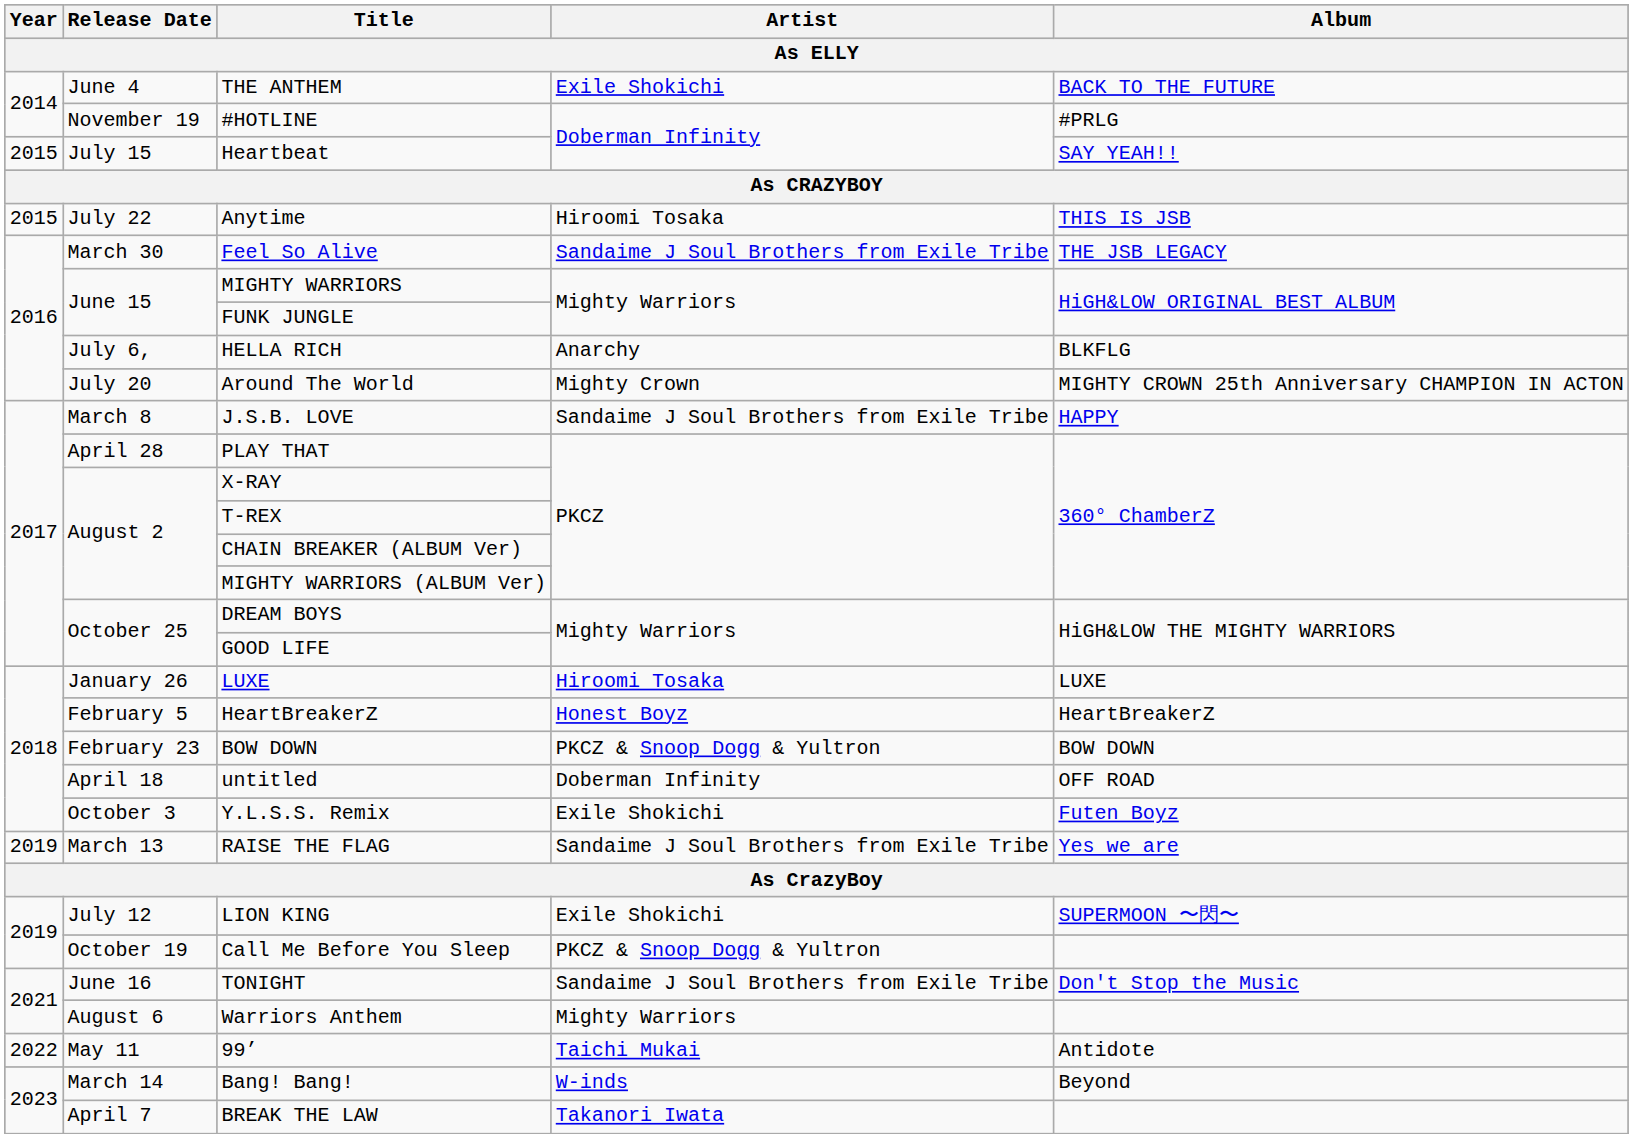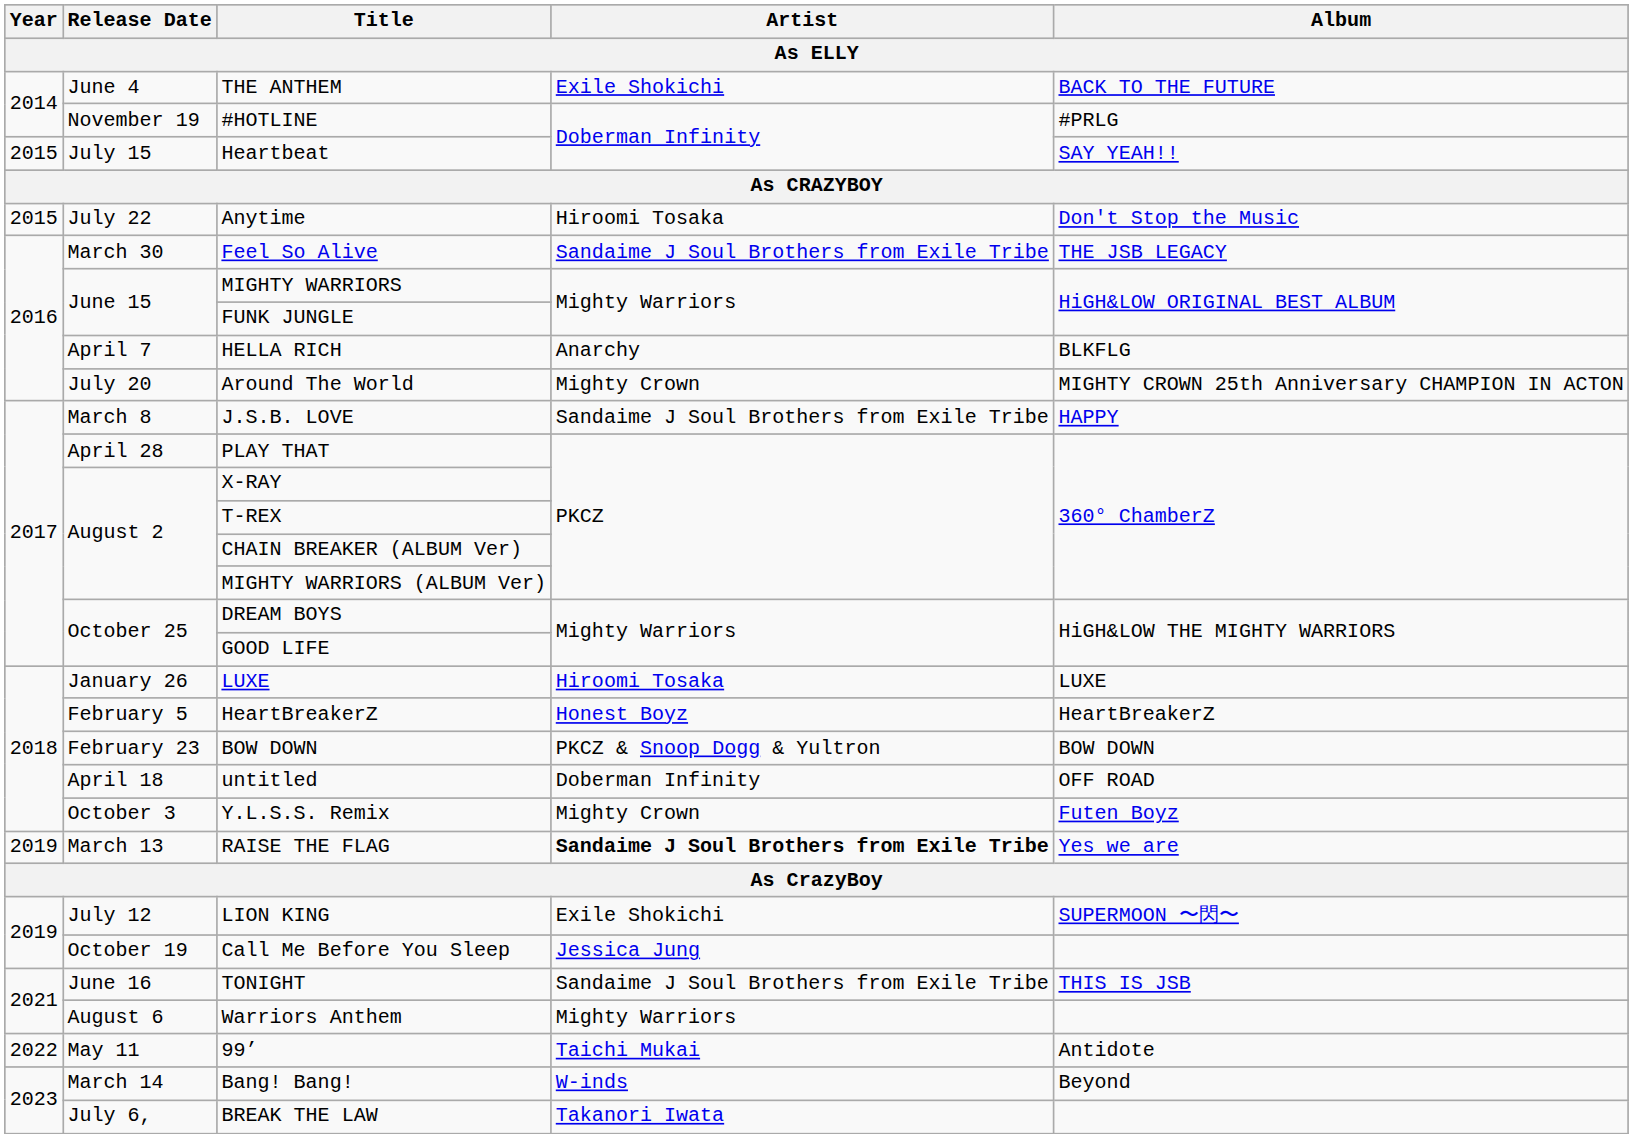Anytime | Album: THIS IS JSB -> Don't Stop the Music
HELLA RICH | Release Date: July 6, -> April 7
Y.L.S.S. Remix | Artist: Exile Shokichi -> Mighty Crown
RAISE THE FLAG | Artist: normal -> bold
Call Me Before You Sleep | Artist: PKCZ & Snoop Dogg & Yultron -> Jessica Jung
TONIGHT | Album: Don't Stop the Music -> THIS IS JSB
BREAK THE LAW | Release Date: April 7 -> July 6,
